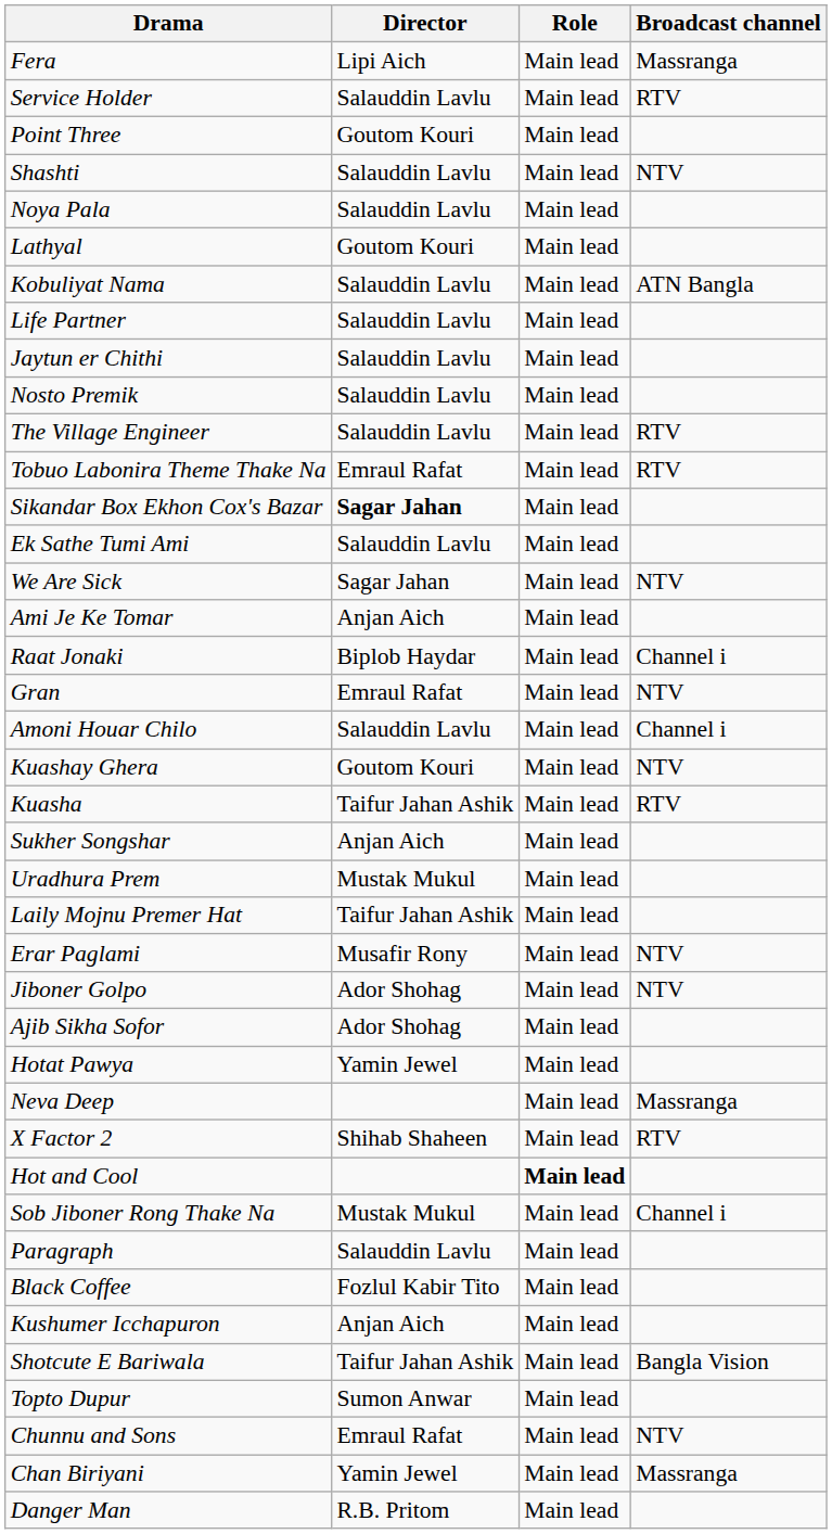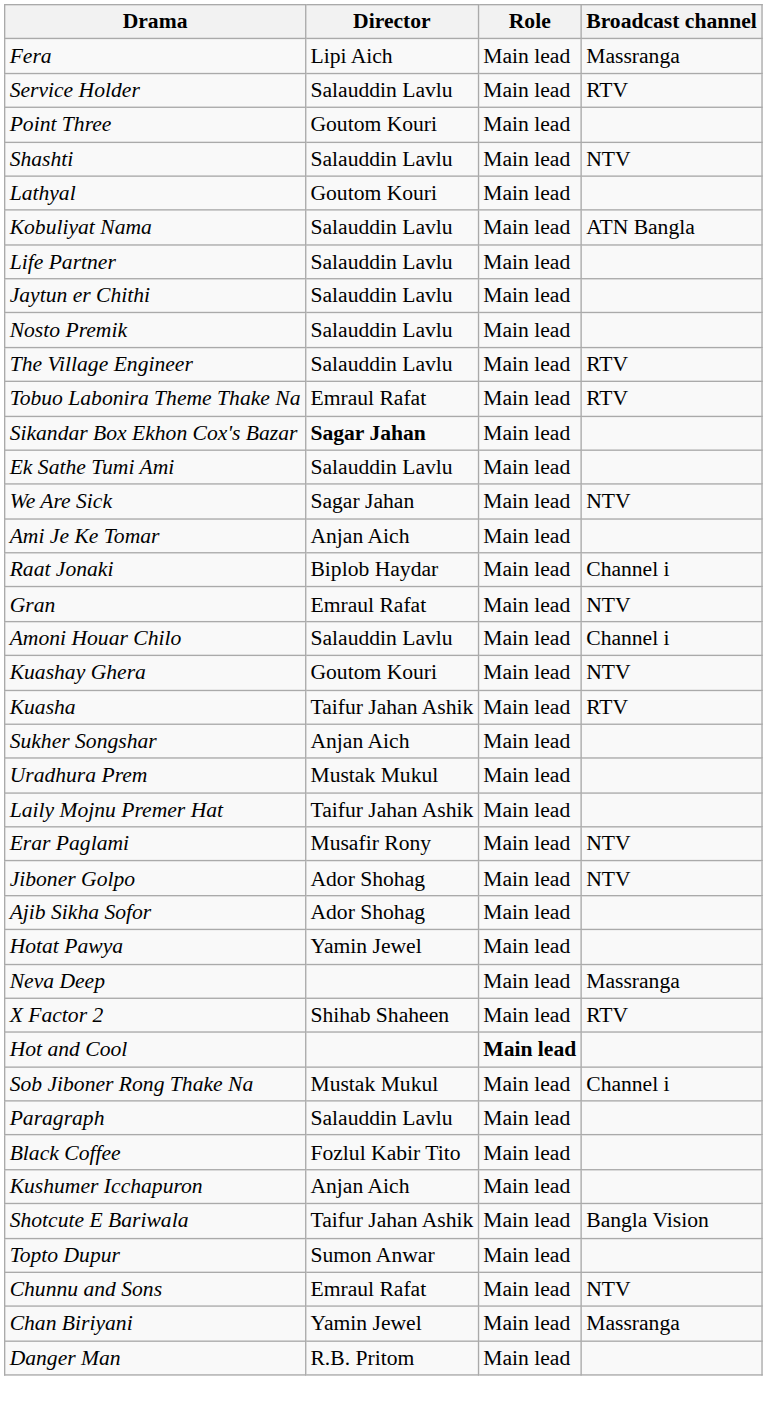- row: Noya Pala | Salauddin Lavlu | Main lead
